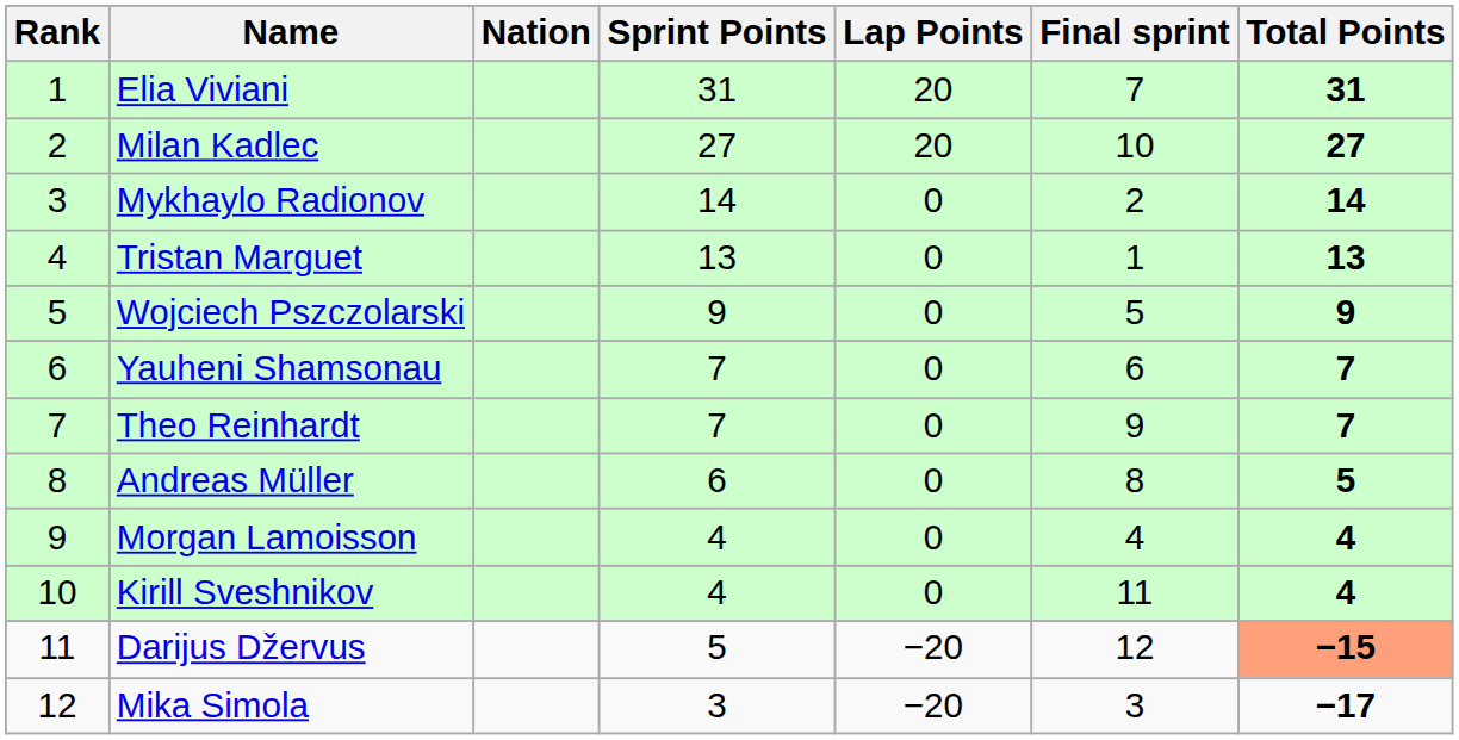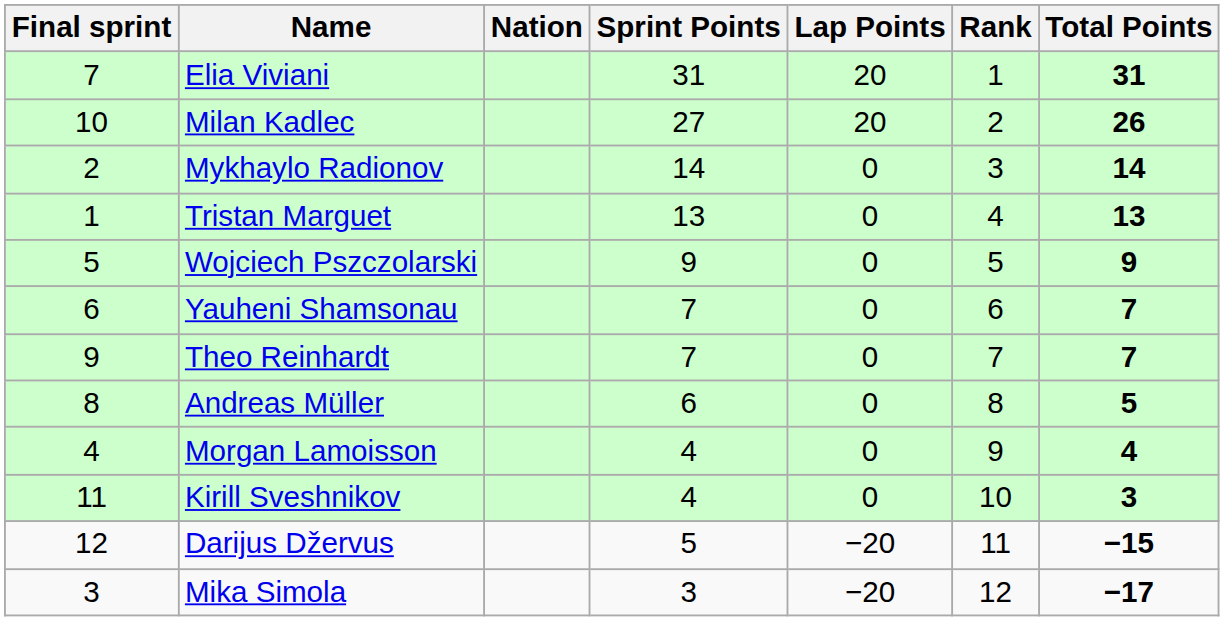columns swapped: Rank <-> Final sprint
Milan Kadlec | Total Points: 27 -> 26
Kirill Sveshnikov | Total Points: 4 -> 3
Darijus Džervus | Total Points: lightsalmon background -> no background
